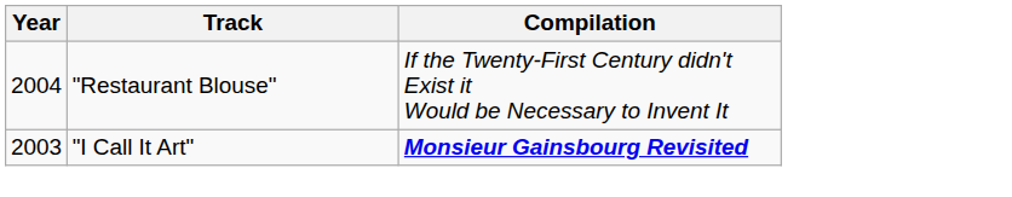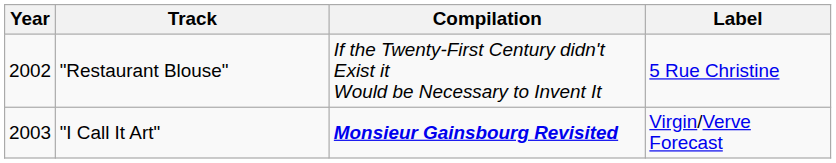+ column: Label | 5 Rue Christine | Virgin/Verve Forecast
"Restaurant Blouse" | Year: 2004 -> 2002
